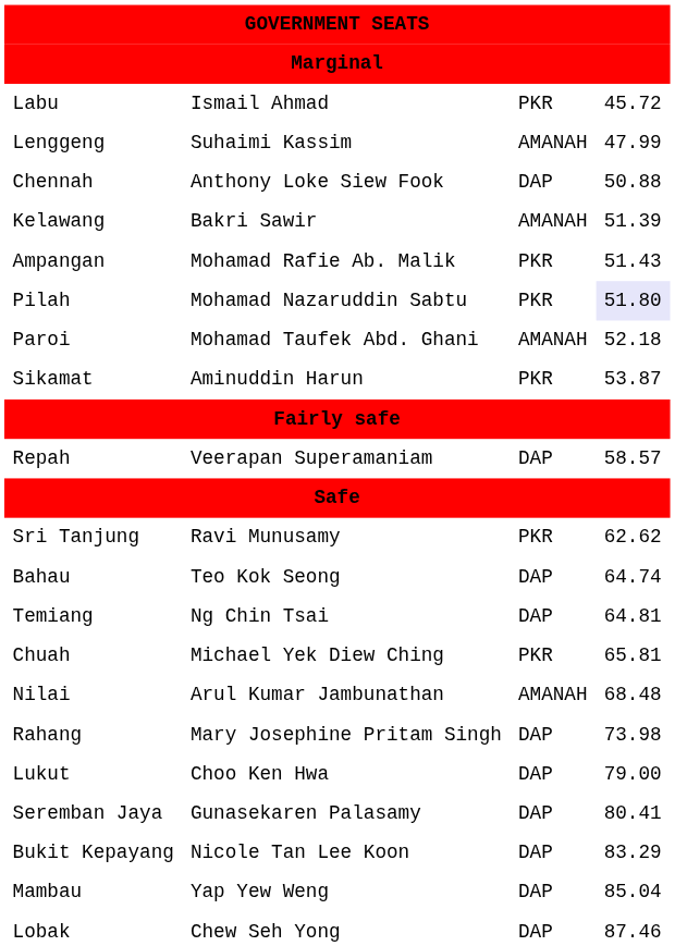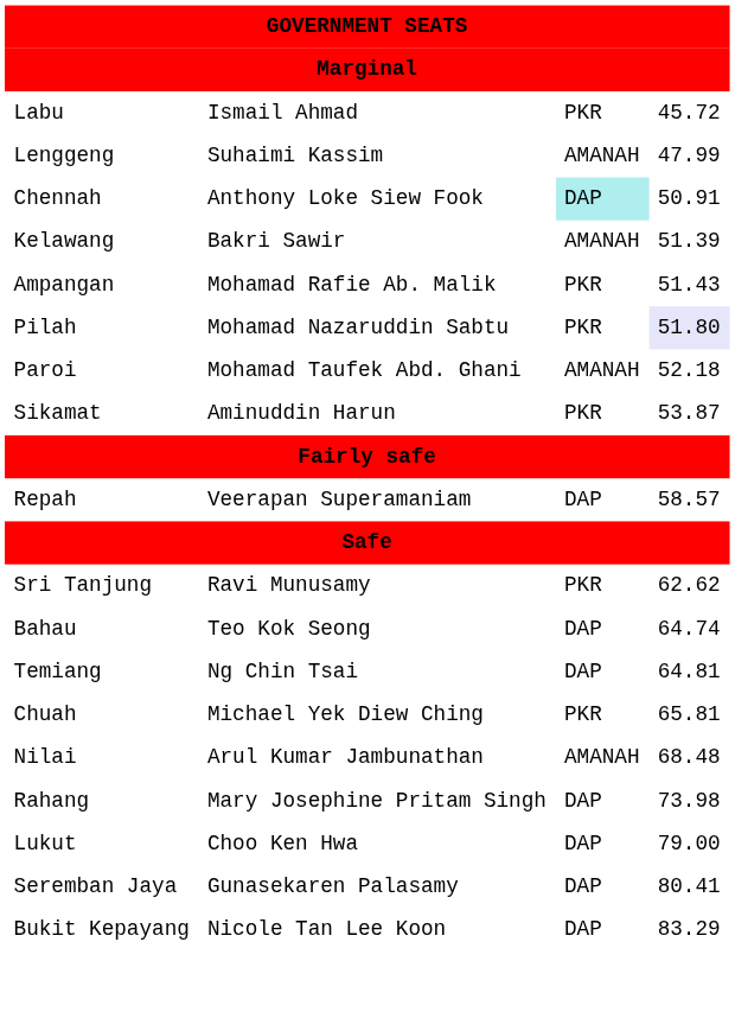Chennah | column 3: no background -> paleturquoise background
Chennah | column 4: 50.88 -> 50.91
- row: Mambau | Yap Yew Weng | DAP | 85.04
- row: Lobak | Chew Seh Yong | DAP | 87.46
